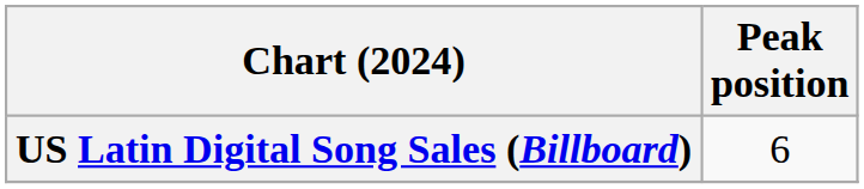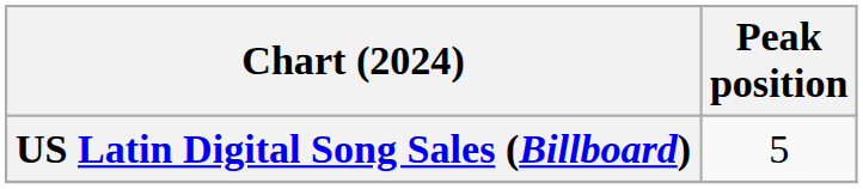US Latin Digital Song Sales (Billboard) | Peak position: 6 -> 5
